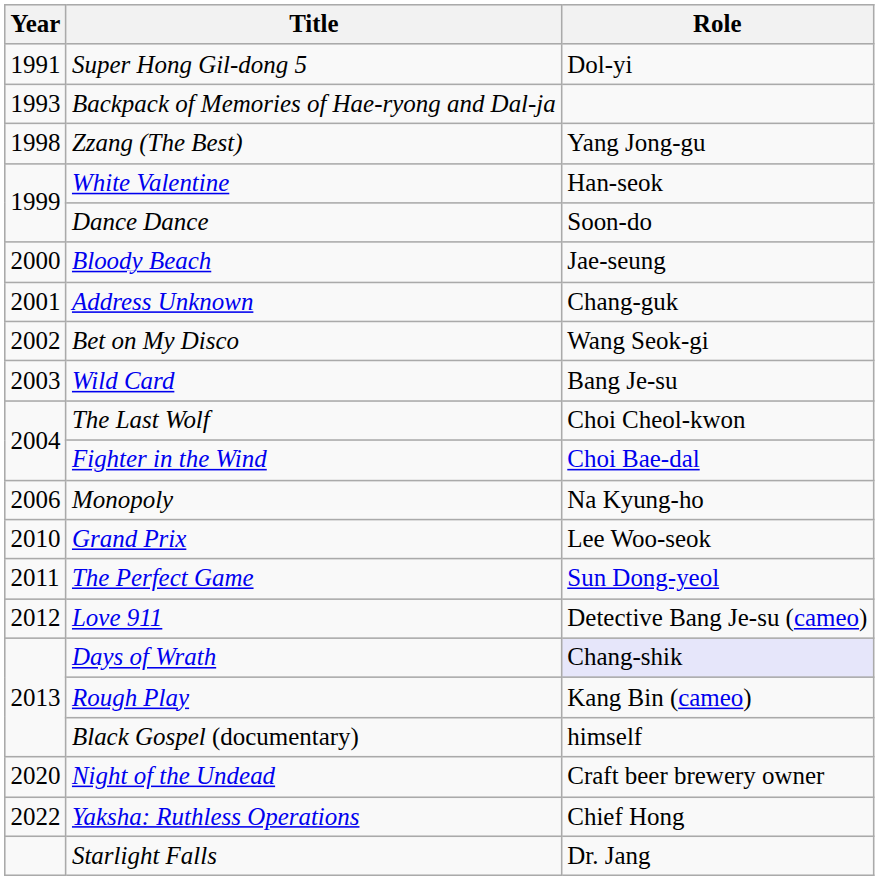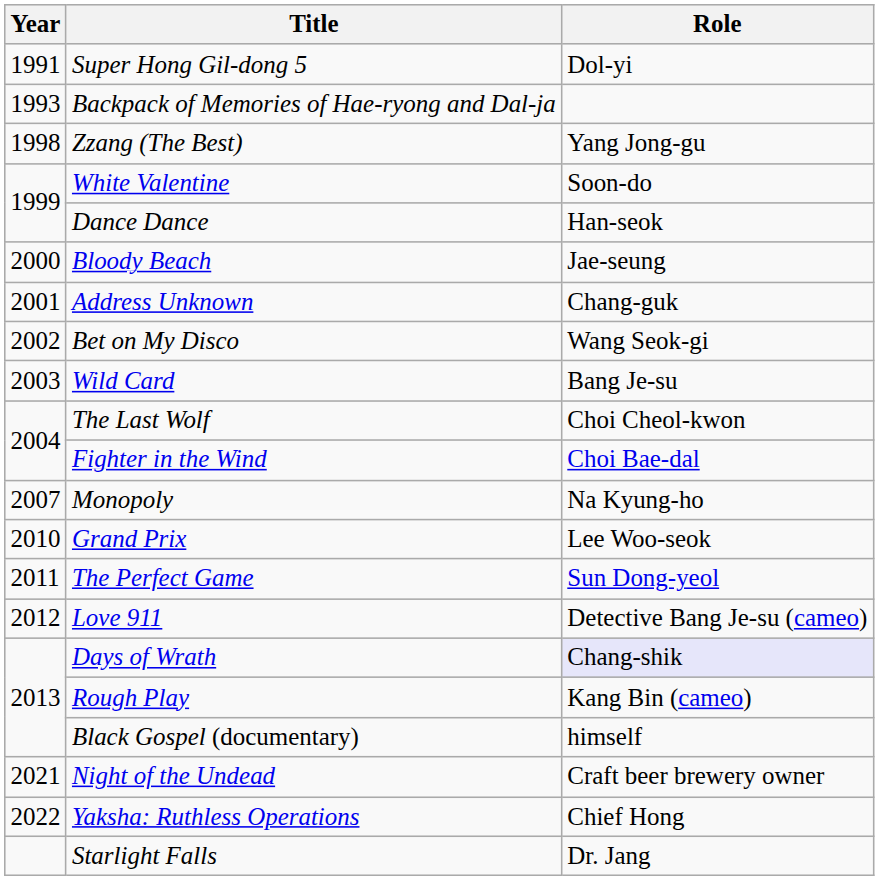White Valentine | Role: Han-seok -> Soon-do
Dance Dance | Role: Soon-do -> Han-seok
Monopoly | Year: 2006 -> 2007
Night of the Undead | Year: 2020 -> 2021
